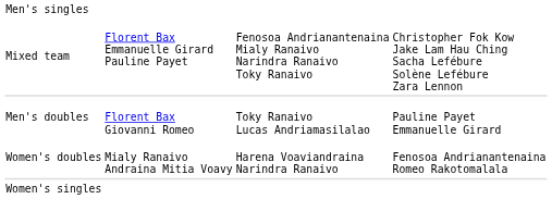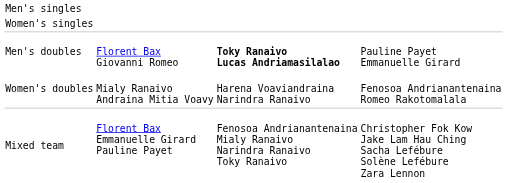rows swapped: Women's singles <-> Mixed team
Men's doubles | column 3: normal -> bold
